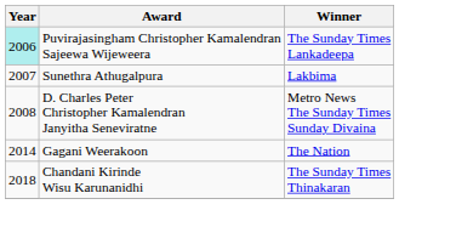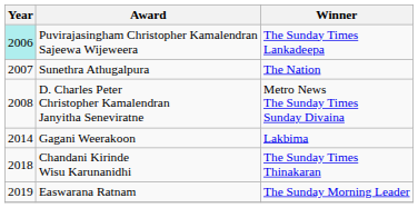Sunethra Athugalpura | Winner: Lakbima -> The Nation
Gagani Weerakoon | Winner: The Nation -> Lakbima
+ row: 2019 | Easwarana Ratnam | The Sunday Morning Leader
